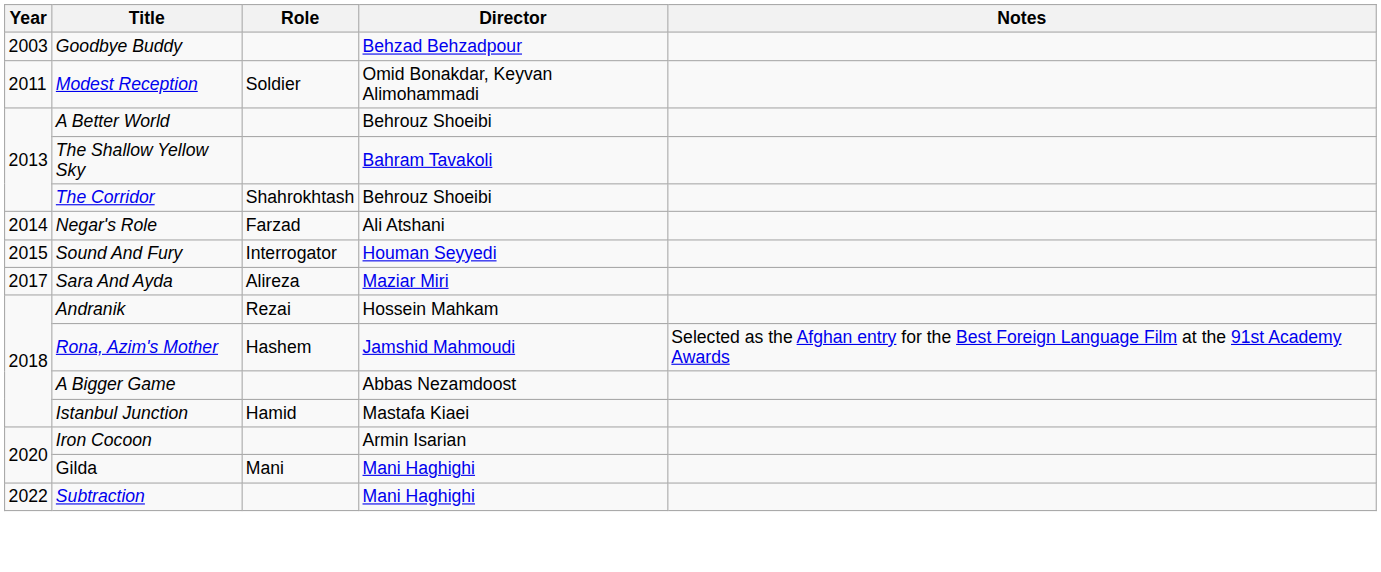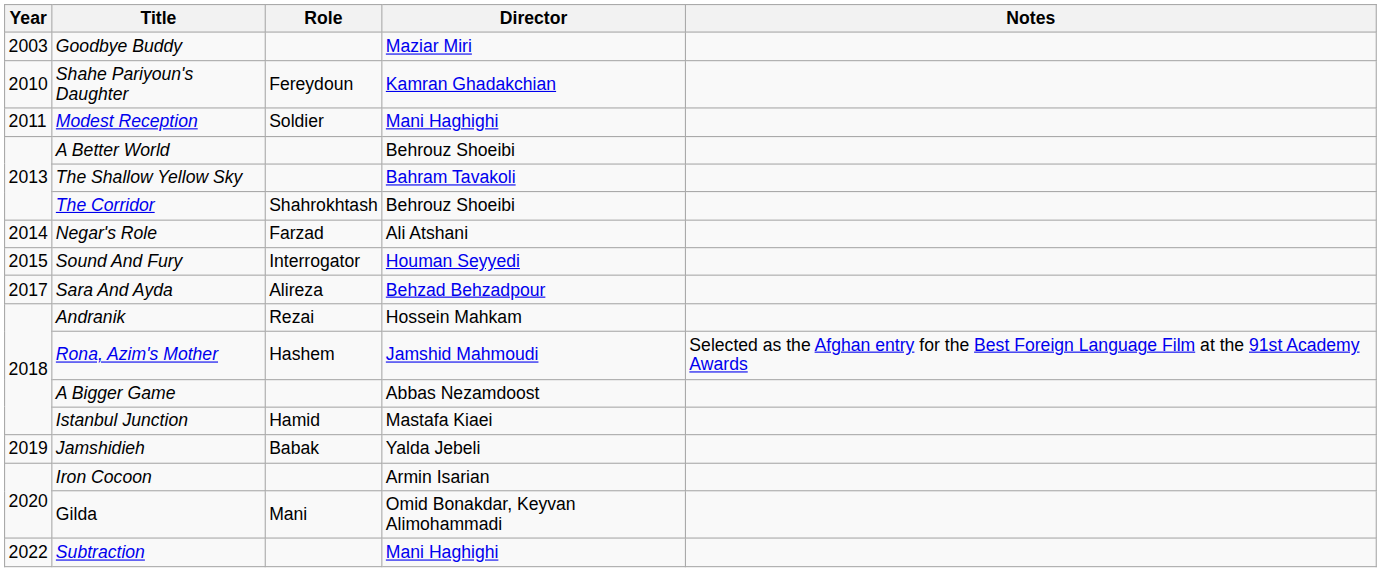Goodbye Buddy | Director: Behzad Behzadpour -> Maziar Miri
+ row: 2010 | Shahe Pariyoun's Daughter | Fereydoun | Kamran Ghadakchian
Modest Reception | Director: Omid Bonakdar, Keyvan Alimohammadi -> Mani Haghighi
Sara And Ayda | Director: Maziar Miri -> Behzad Behzadpour
+ row: 2019 | Jamshidieh | Babak | Yalda Jebeli
Gilda | Director: Mani Haghighi -> Omid Bonakdar, Keyvan Alimohammadi
